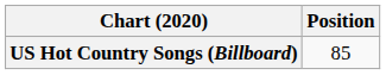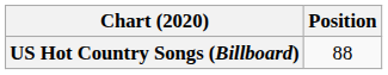US Hot Country Songs (Billboard) | Position: 85 -> 88
